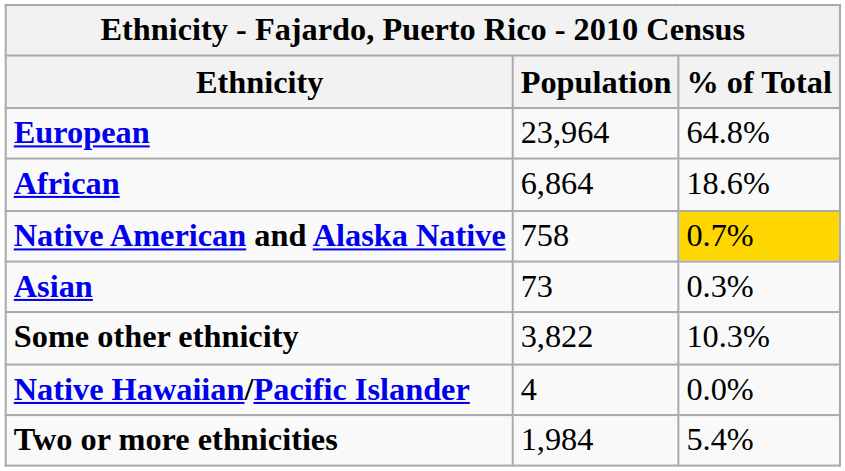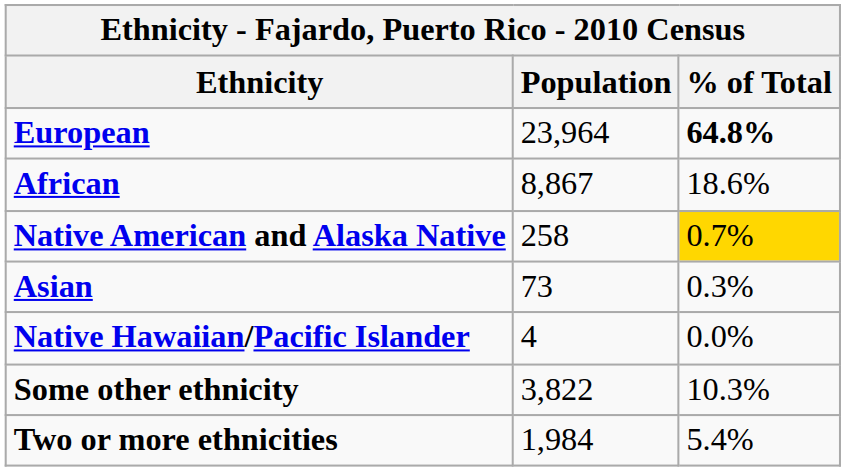European | % of Total: normal -> bold
African | Population: 6,864 -> 8,867
Native American and Alaska Native | Population: 758 -> 258
rows swapped: Native Hawaiian/Pacific Islander <-> Some other ethnicity
